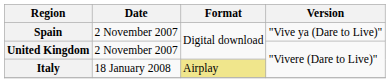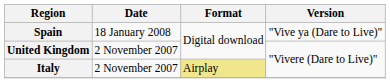Spain | Date: 2 November 2007 -> 18 January 2008
Italy | Date: 18 January 2008 -> 2 November 2007
